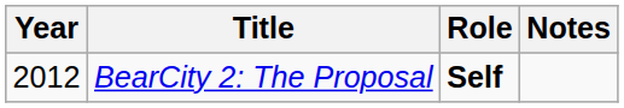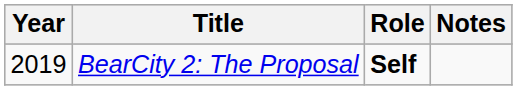BearCity 2: The Proposal | Year: 2012 -> 2019
